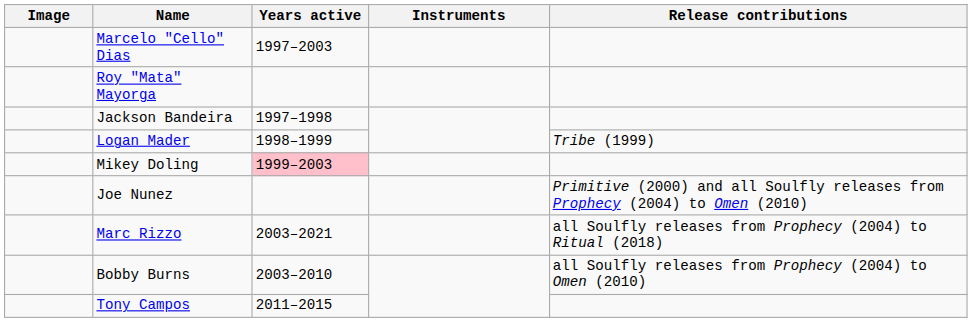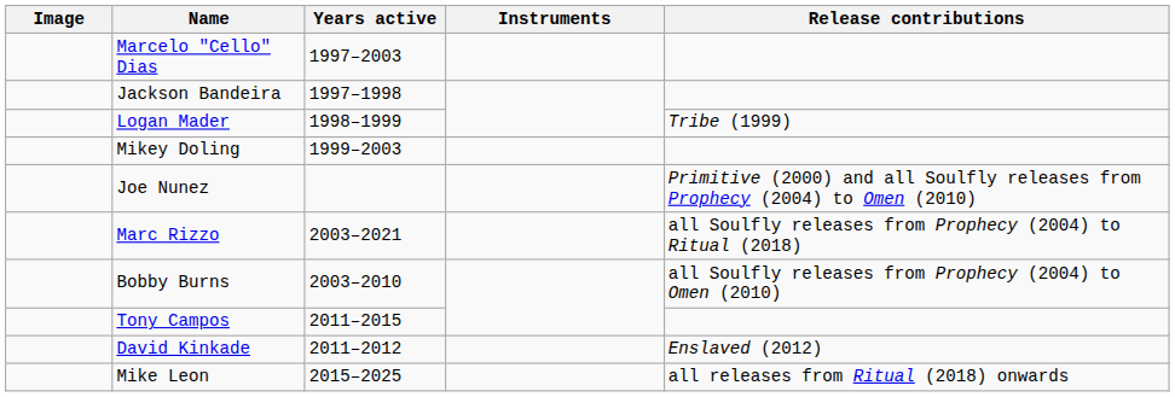- row: Roy "Mata" Mayorga
Mikey Doling | Years active: pink background -> no background
+ row: David Kinkade | 2011–2012 | Enslaved (2012)
+ row: Mike Leon | 2015–2025 | all releases from Ritual (2018) onwards
